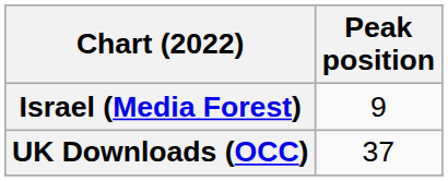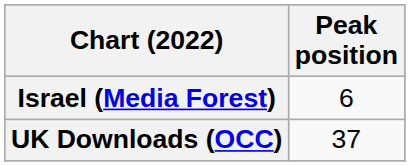Israel (Media Forest) | Peak position: 9 -> 6
